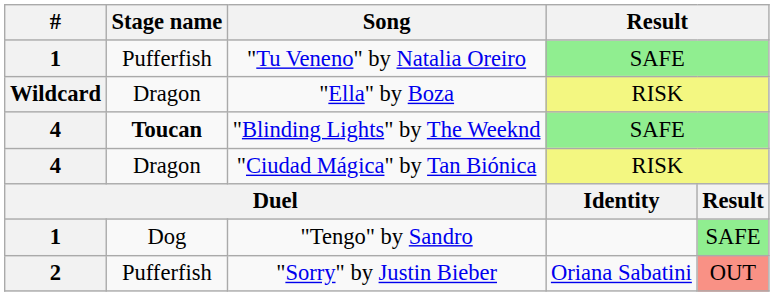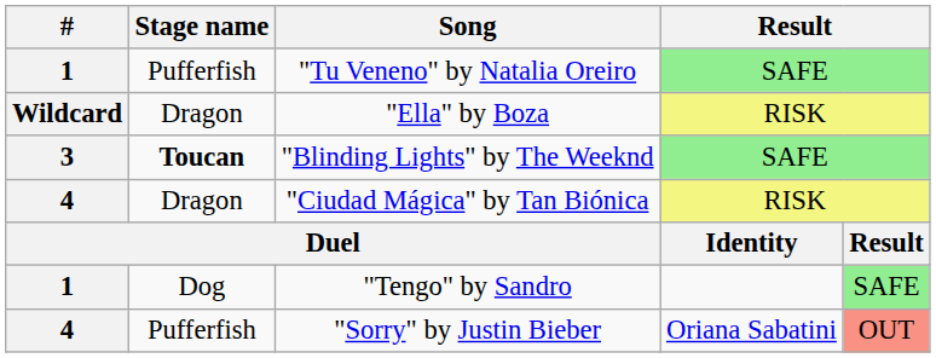"Blinding Lights" by The Weeknd | #: 4 -> 3
"Sorry" by Justin Bieber | #: 2 -> 4
